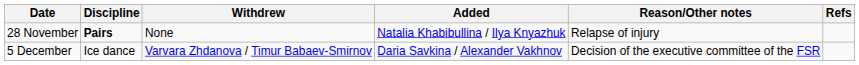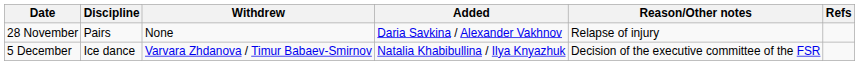28 November | Discipline: bold -> normal
28 November | Added: Natalia Khabibullina / Ilya Knyazhuk -> Daria Savkina / Alexander Vakhnov
5 December | Added: Daria Savkina / Alexander Vakhnov -> Natalia Khabibullina / Ilya Knyazhuk
